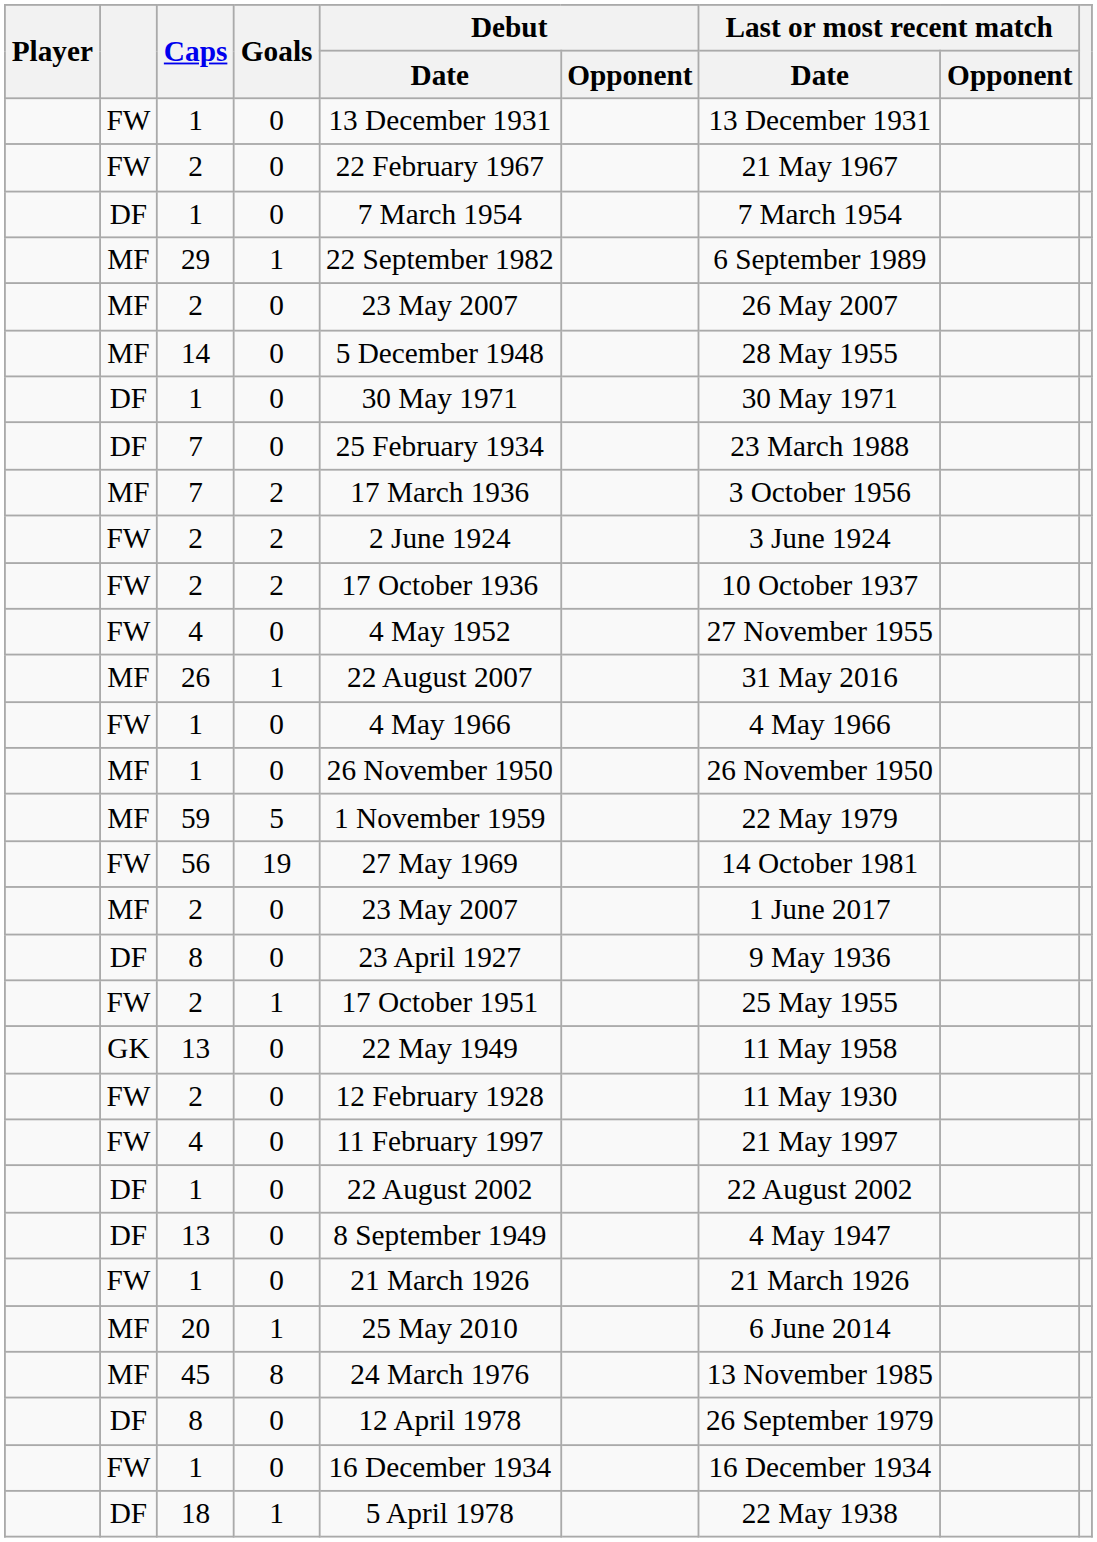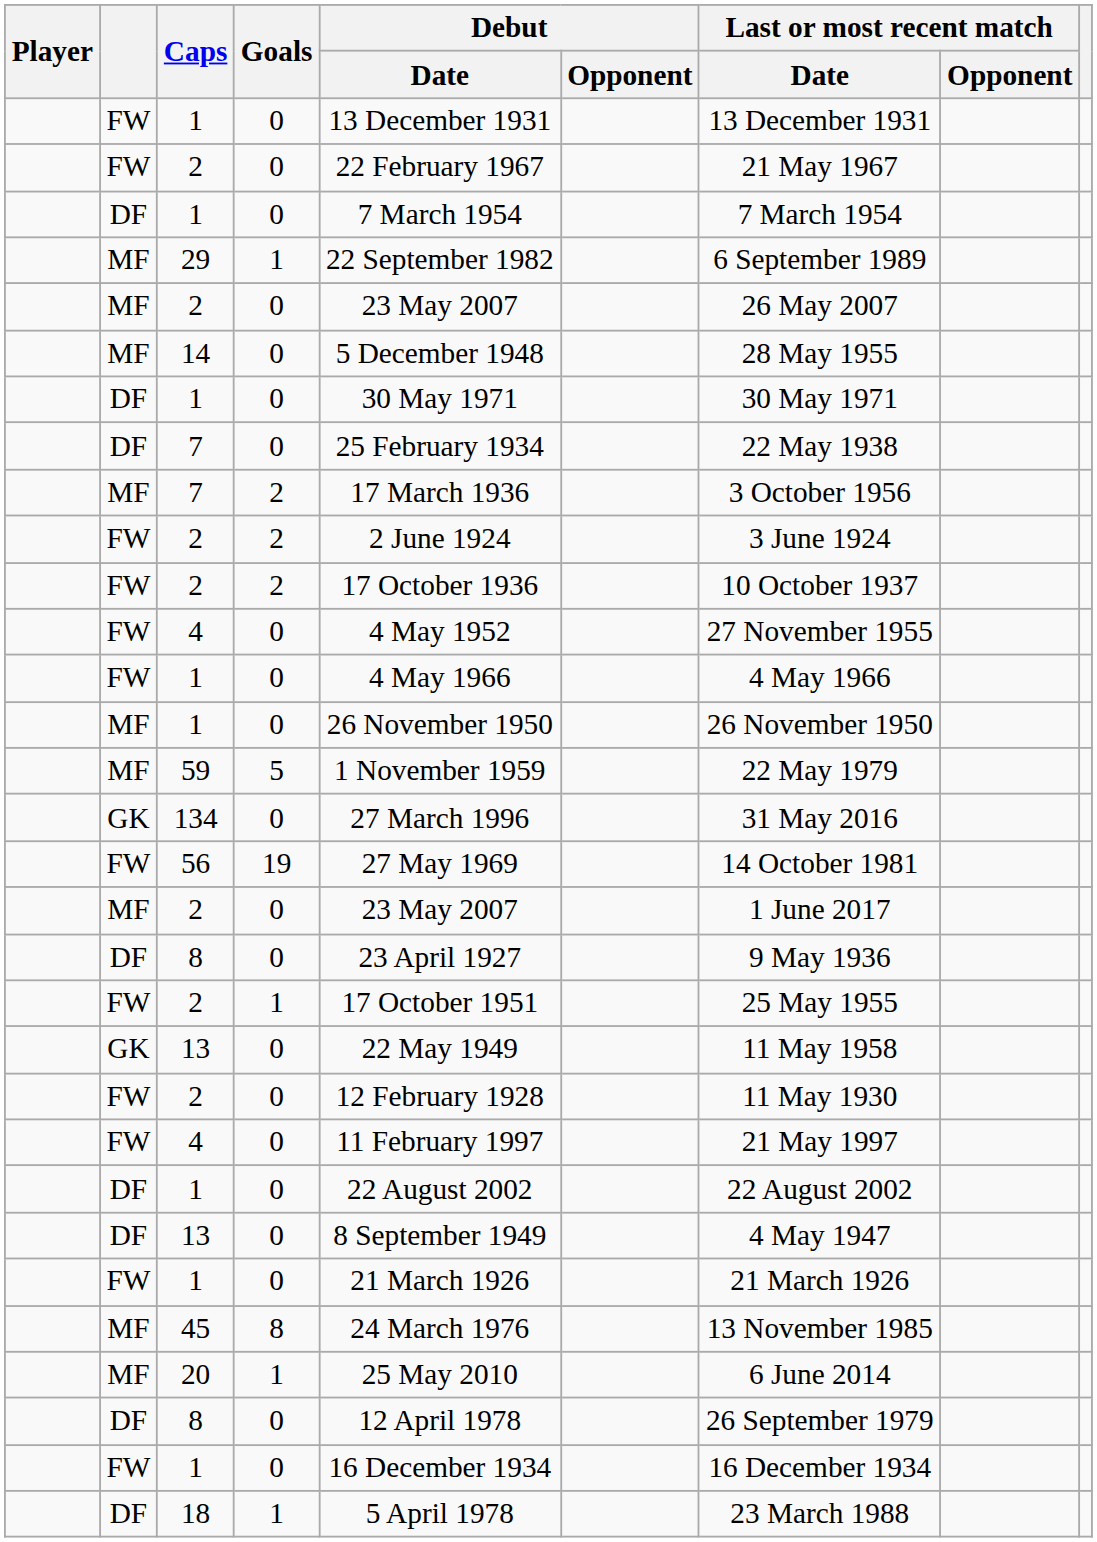DF / 7 | Last or most recent match / Date: 23 March 1988 -> 22 May 1938
- row: MF | 26 | 1 | 22 August 2007 | 31 May 2016
+ row: GK | 134 | 0 | 27 March 1996 | 31 May 2016
rows swapped: 45 <-> 20
18 | Last or most recent match / Date: 22 May 1938 -> 23 March 1988
